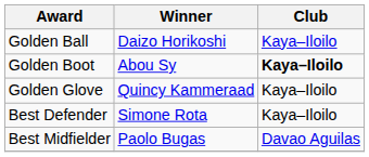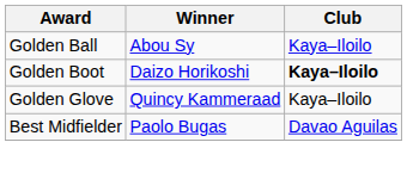Golden Ball | Winner: Daizo Horikoshi -> Abou Sy
Golden Boot | Winner: Abou Sy -> Daizo Horikoshi
- row: Best Defender | Simone Rota | Kaya–Iloilo
